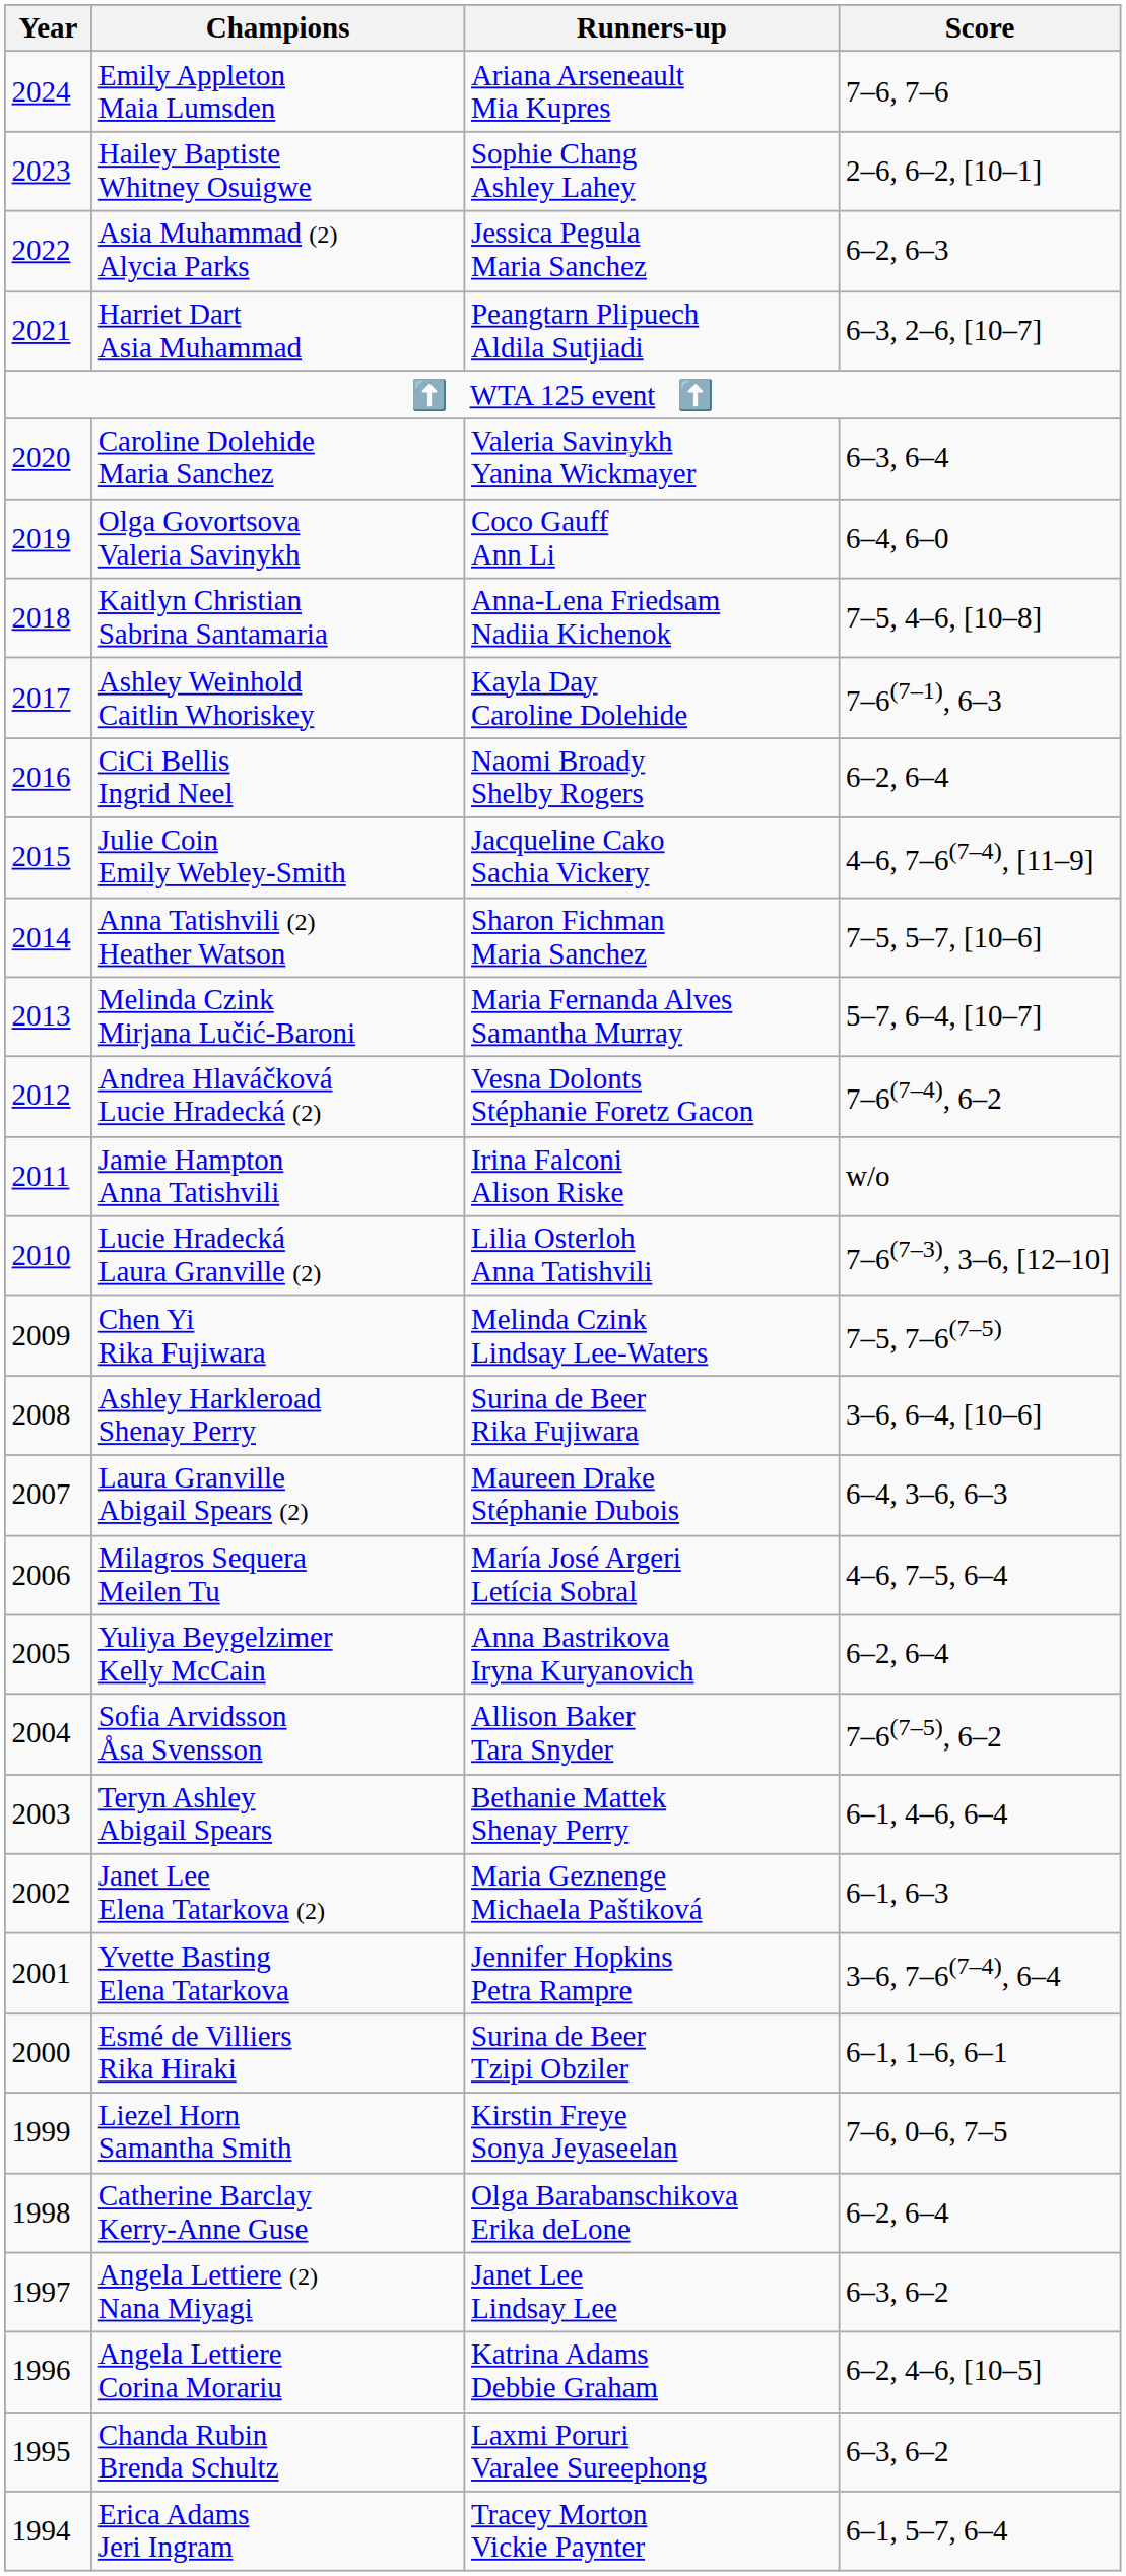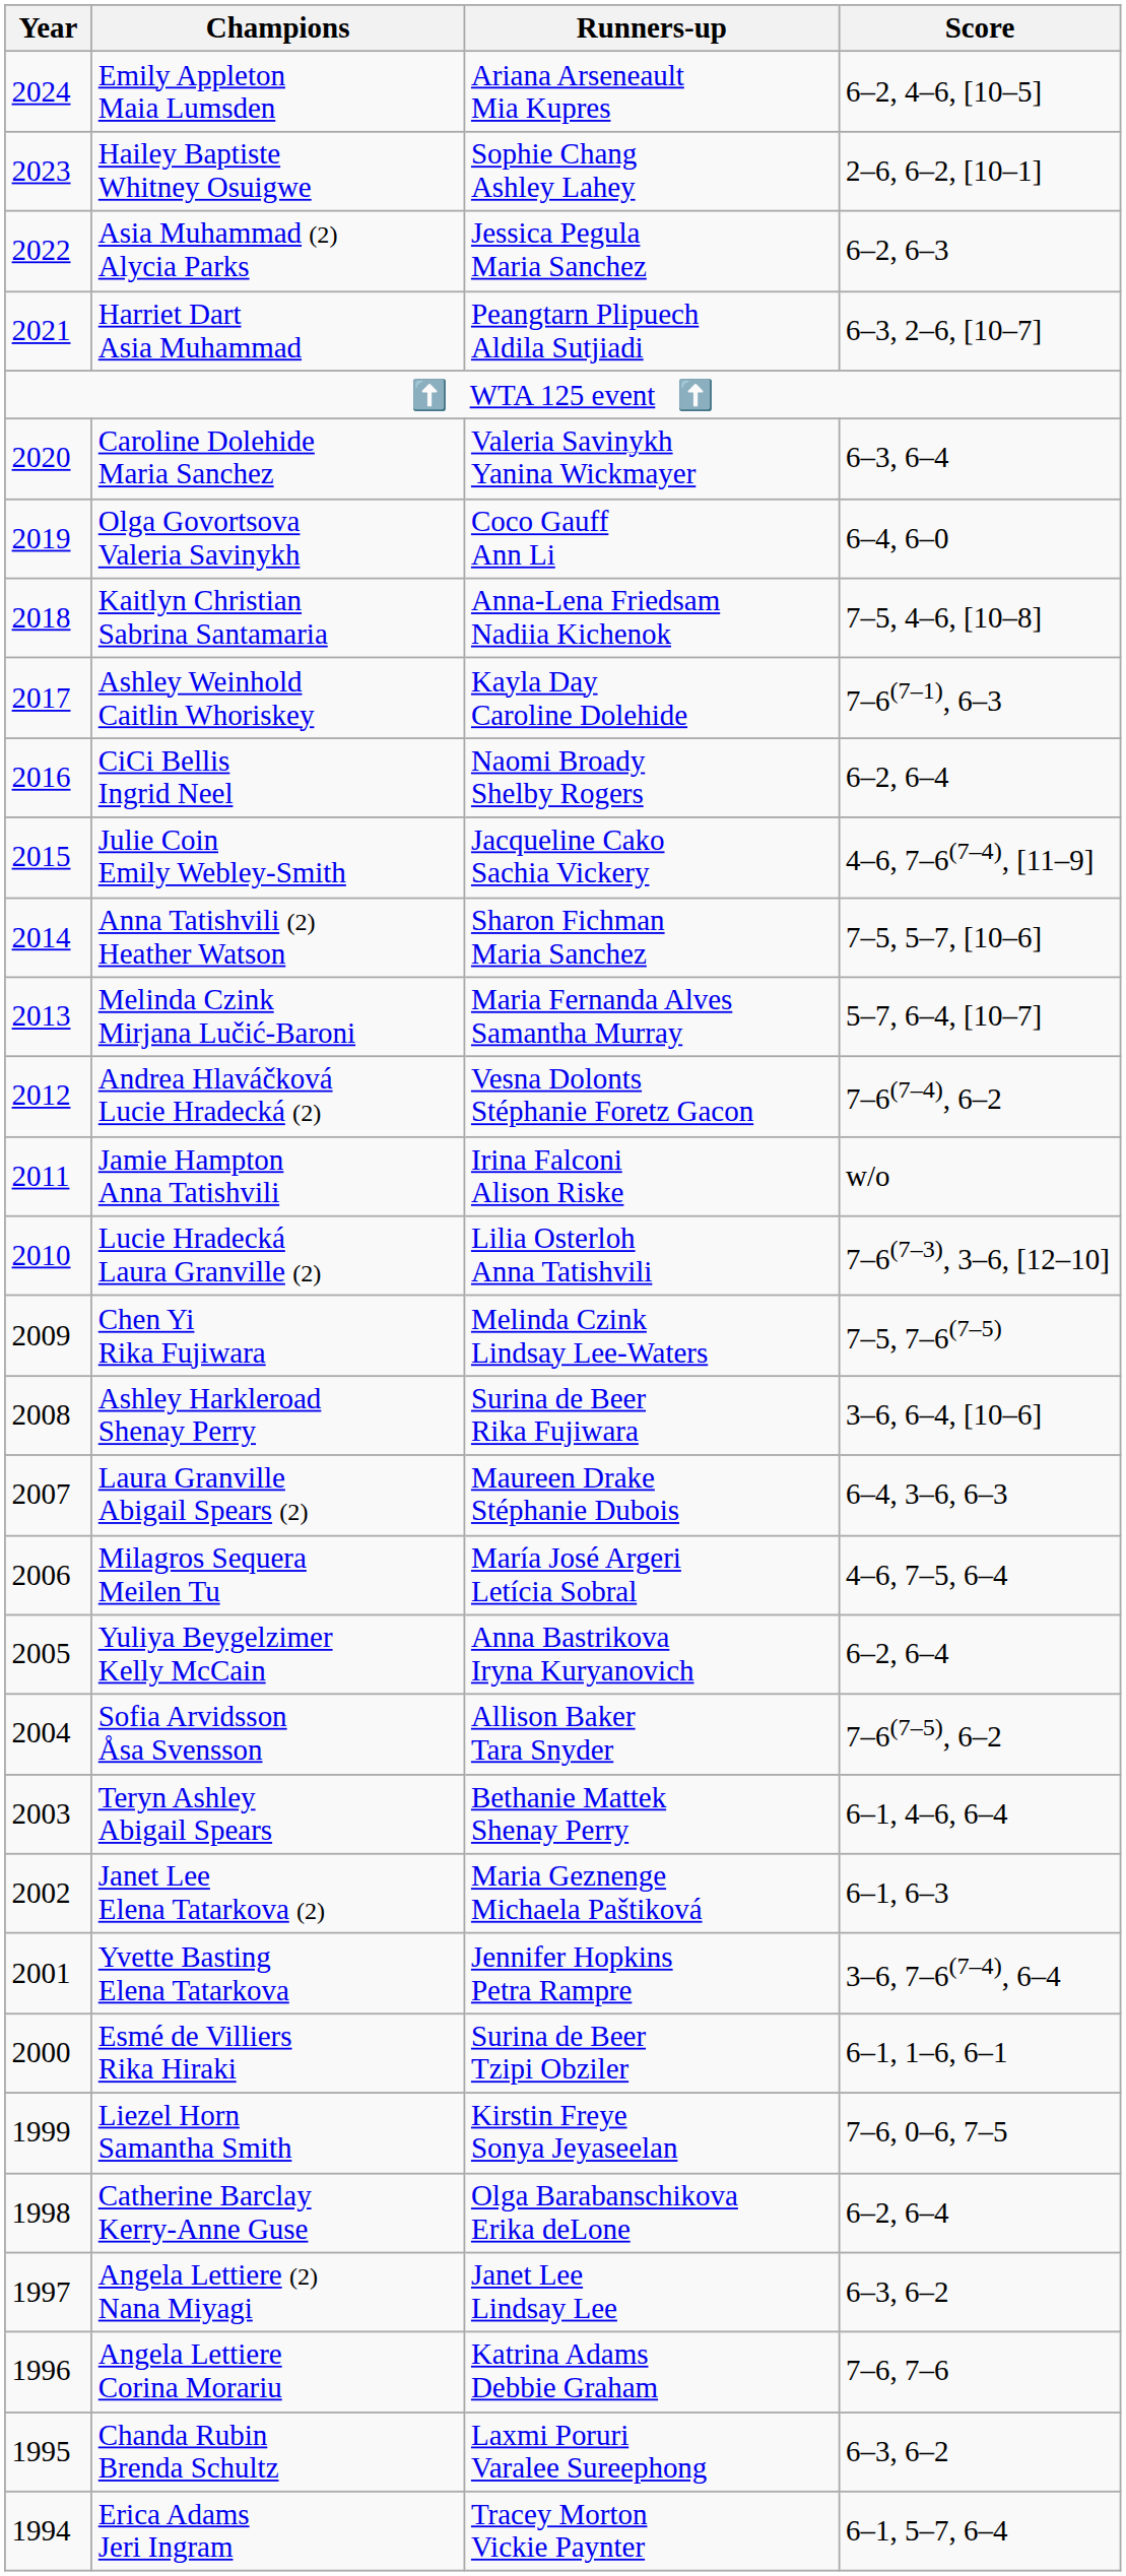Emily Appleton Maia Lumsden | Score: 7–6, 7–6 -> 6–2, 4–6, [10–5]
Angela Lettiere Corina Morariu | Score: 6–2, 4–6, [10–5] -> 7–6, 7–6
